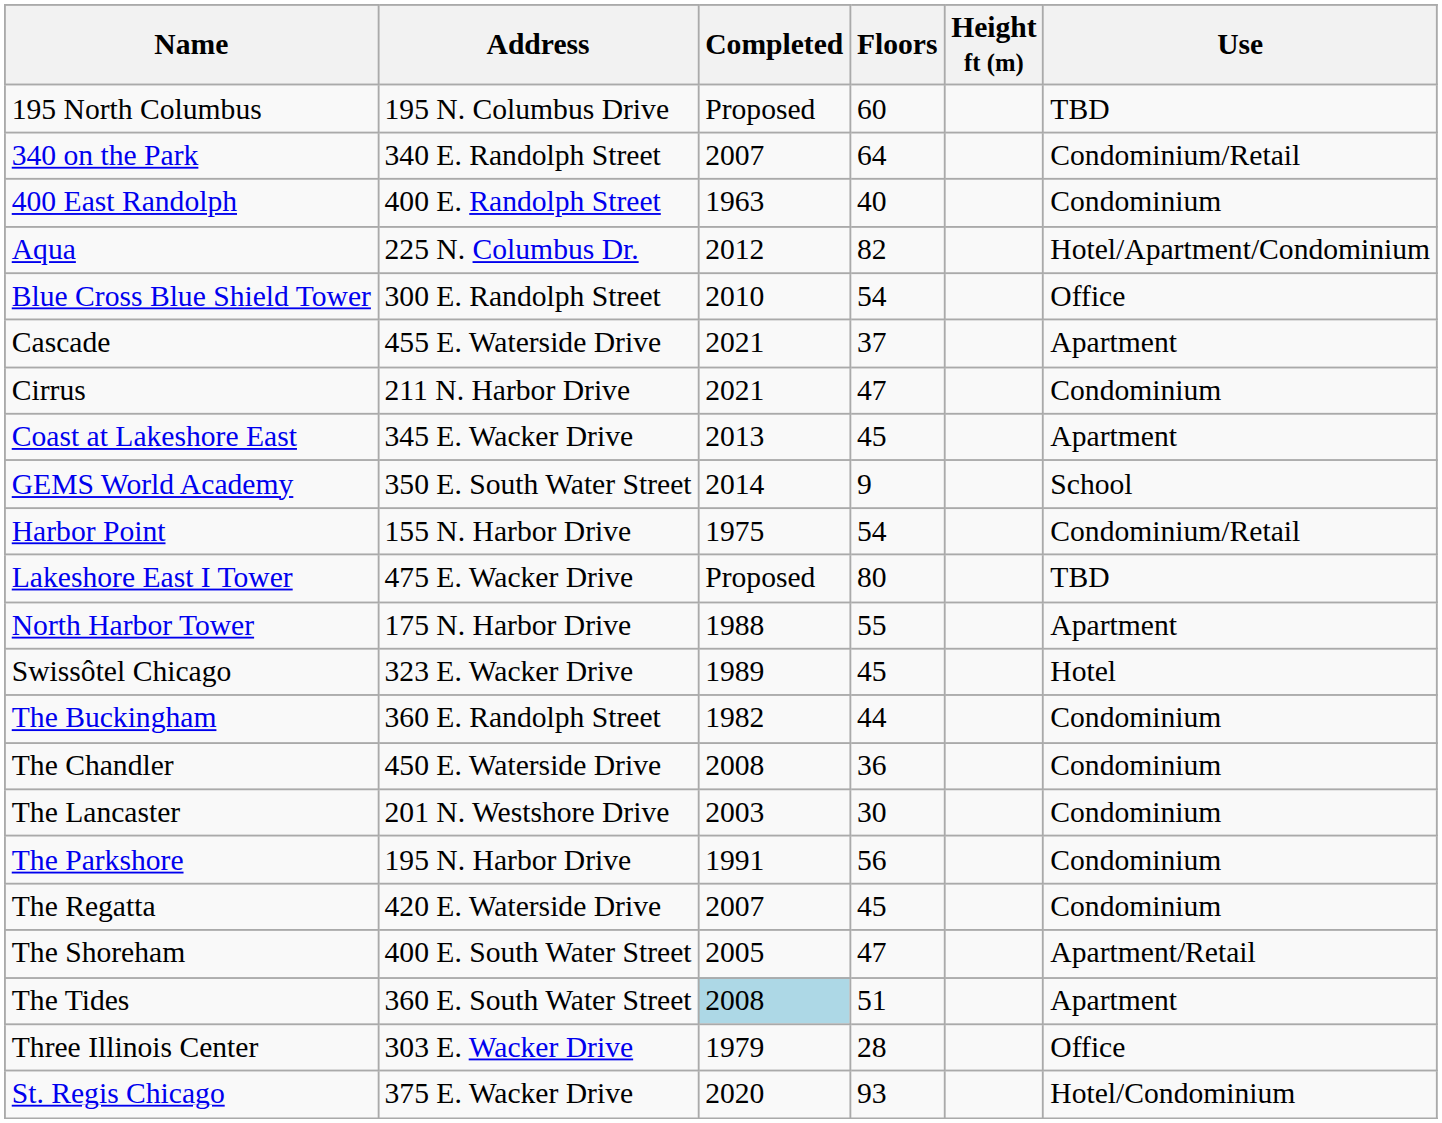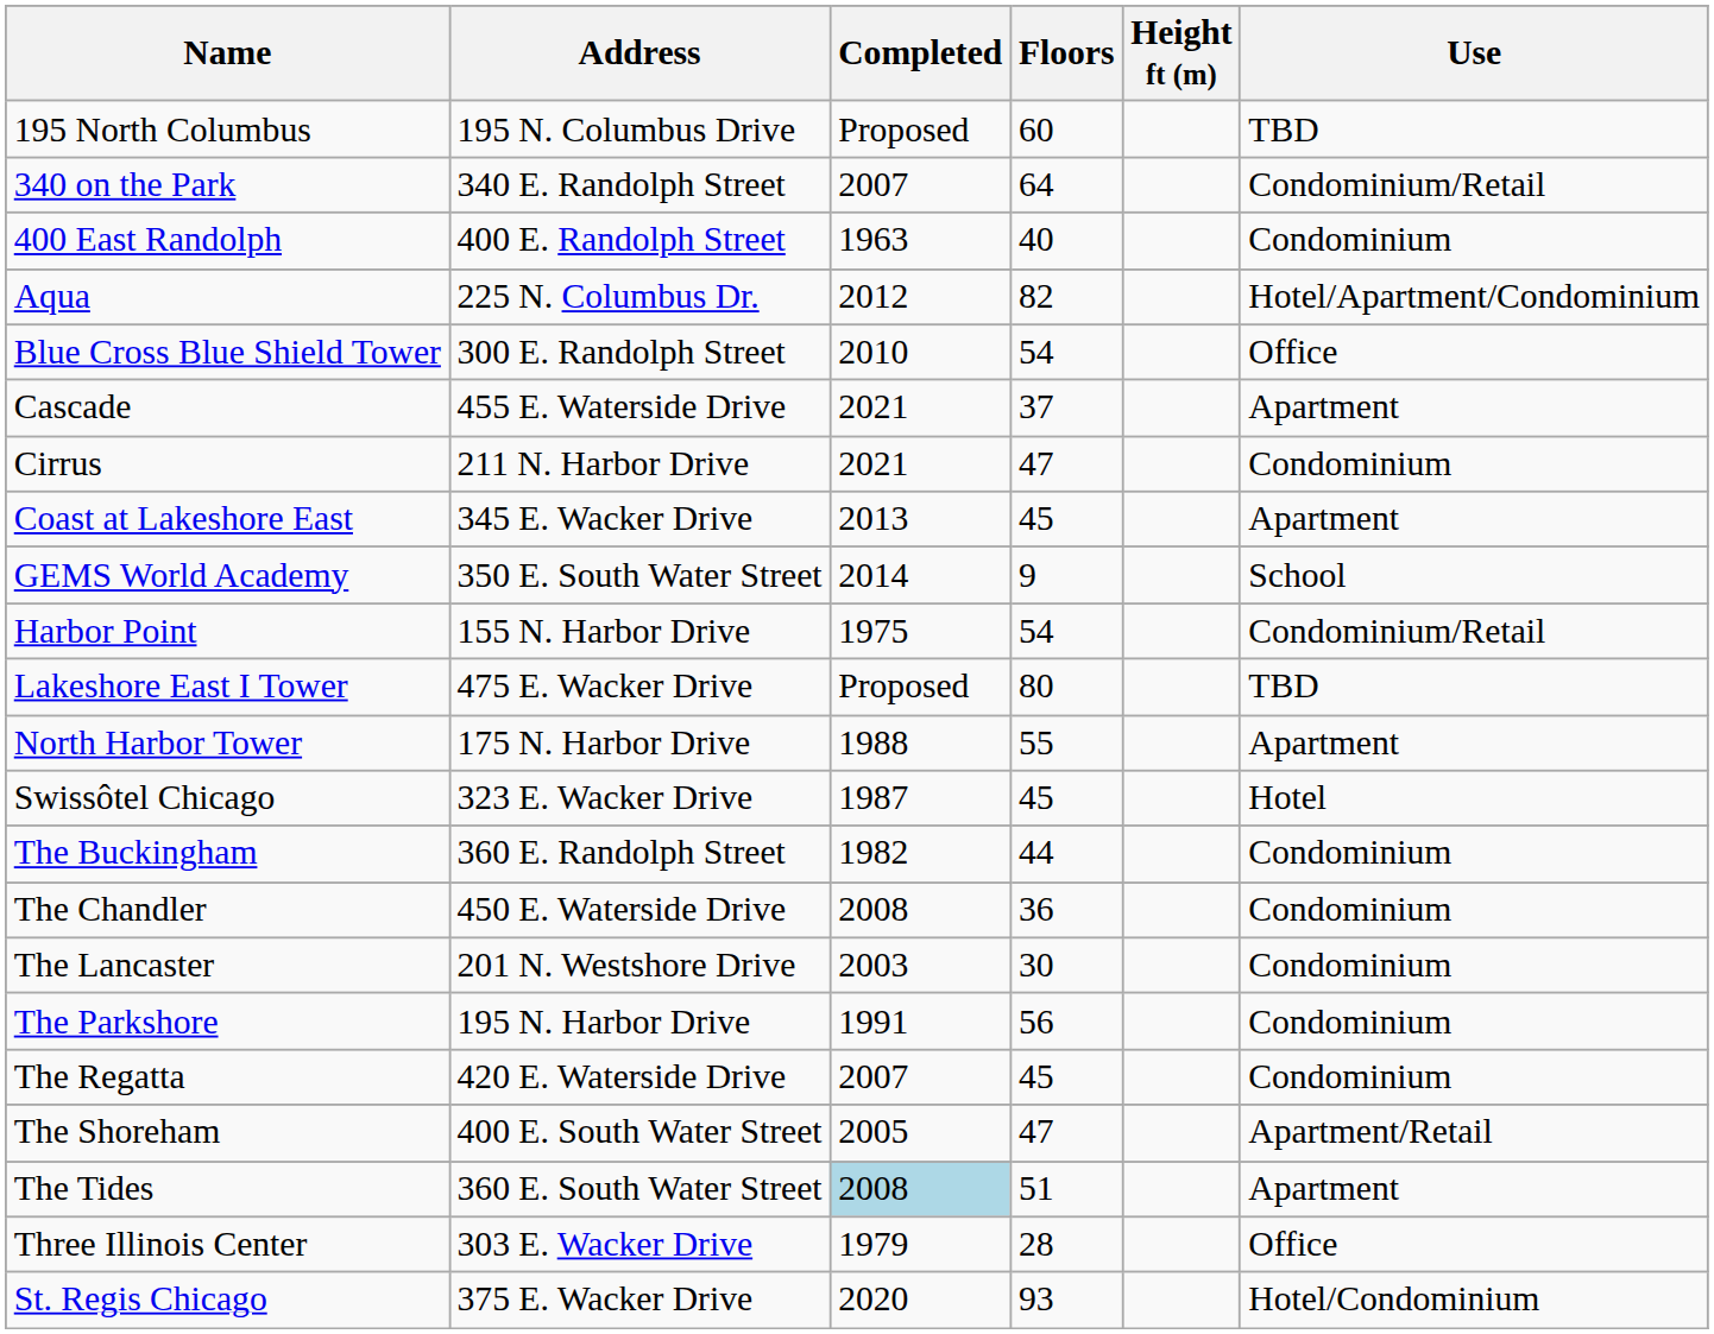Swissôtel Chicago | Completed: 1989 -> 1987
